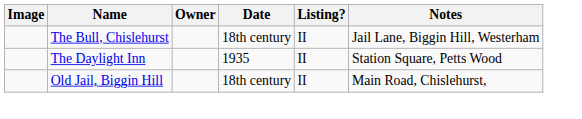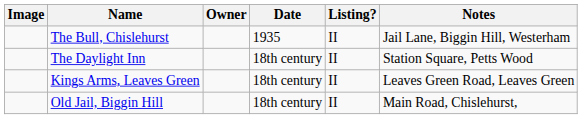The Bull, Chislehurst | Date: 18th century -> 1935
The Daylight Inn | Date: 1935 -> 18th century
+ row: Kings Arms, Leaves Green | 18th century | II | Leaves Green Road, Leaves Green
